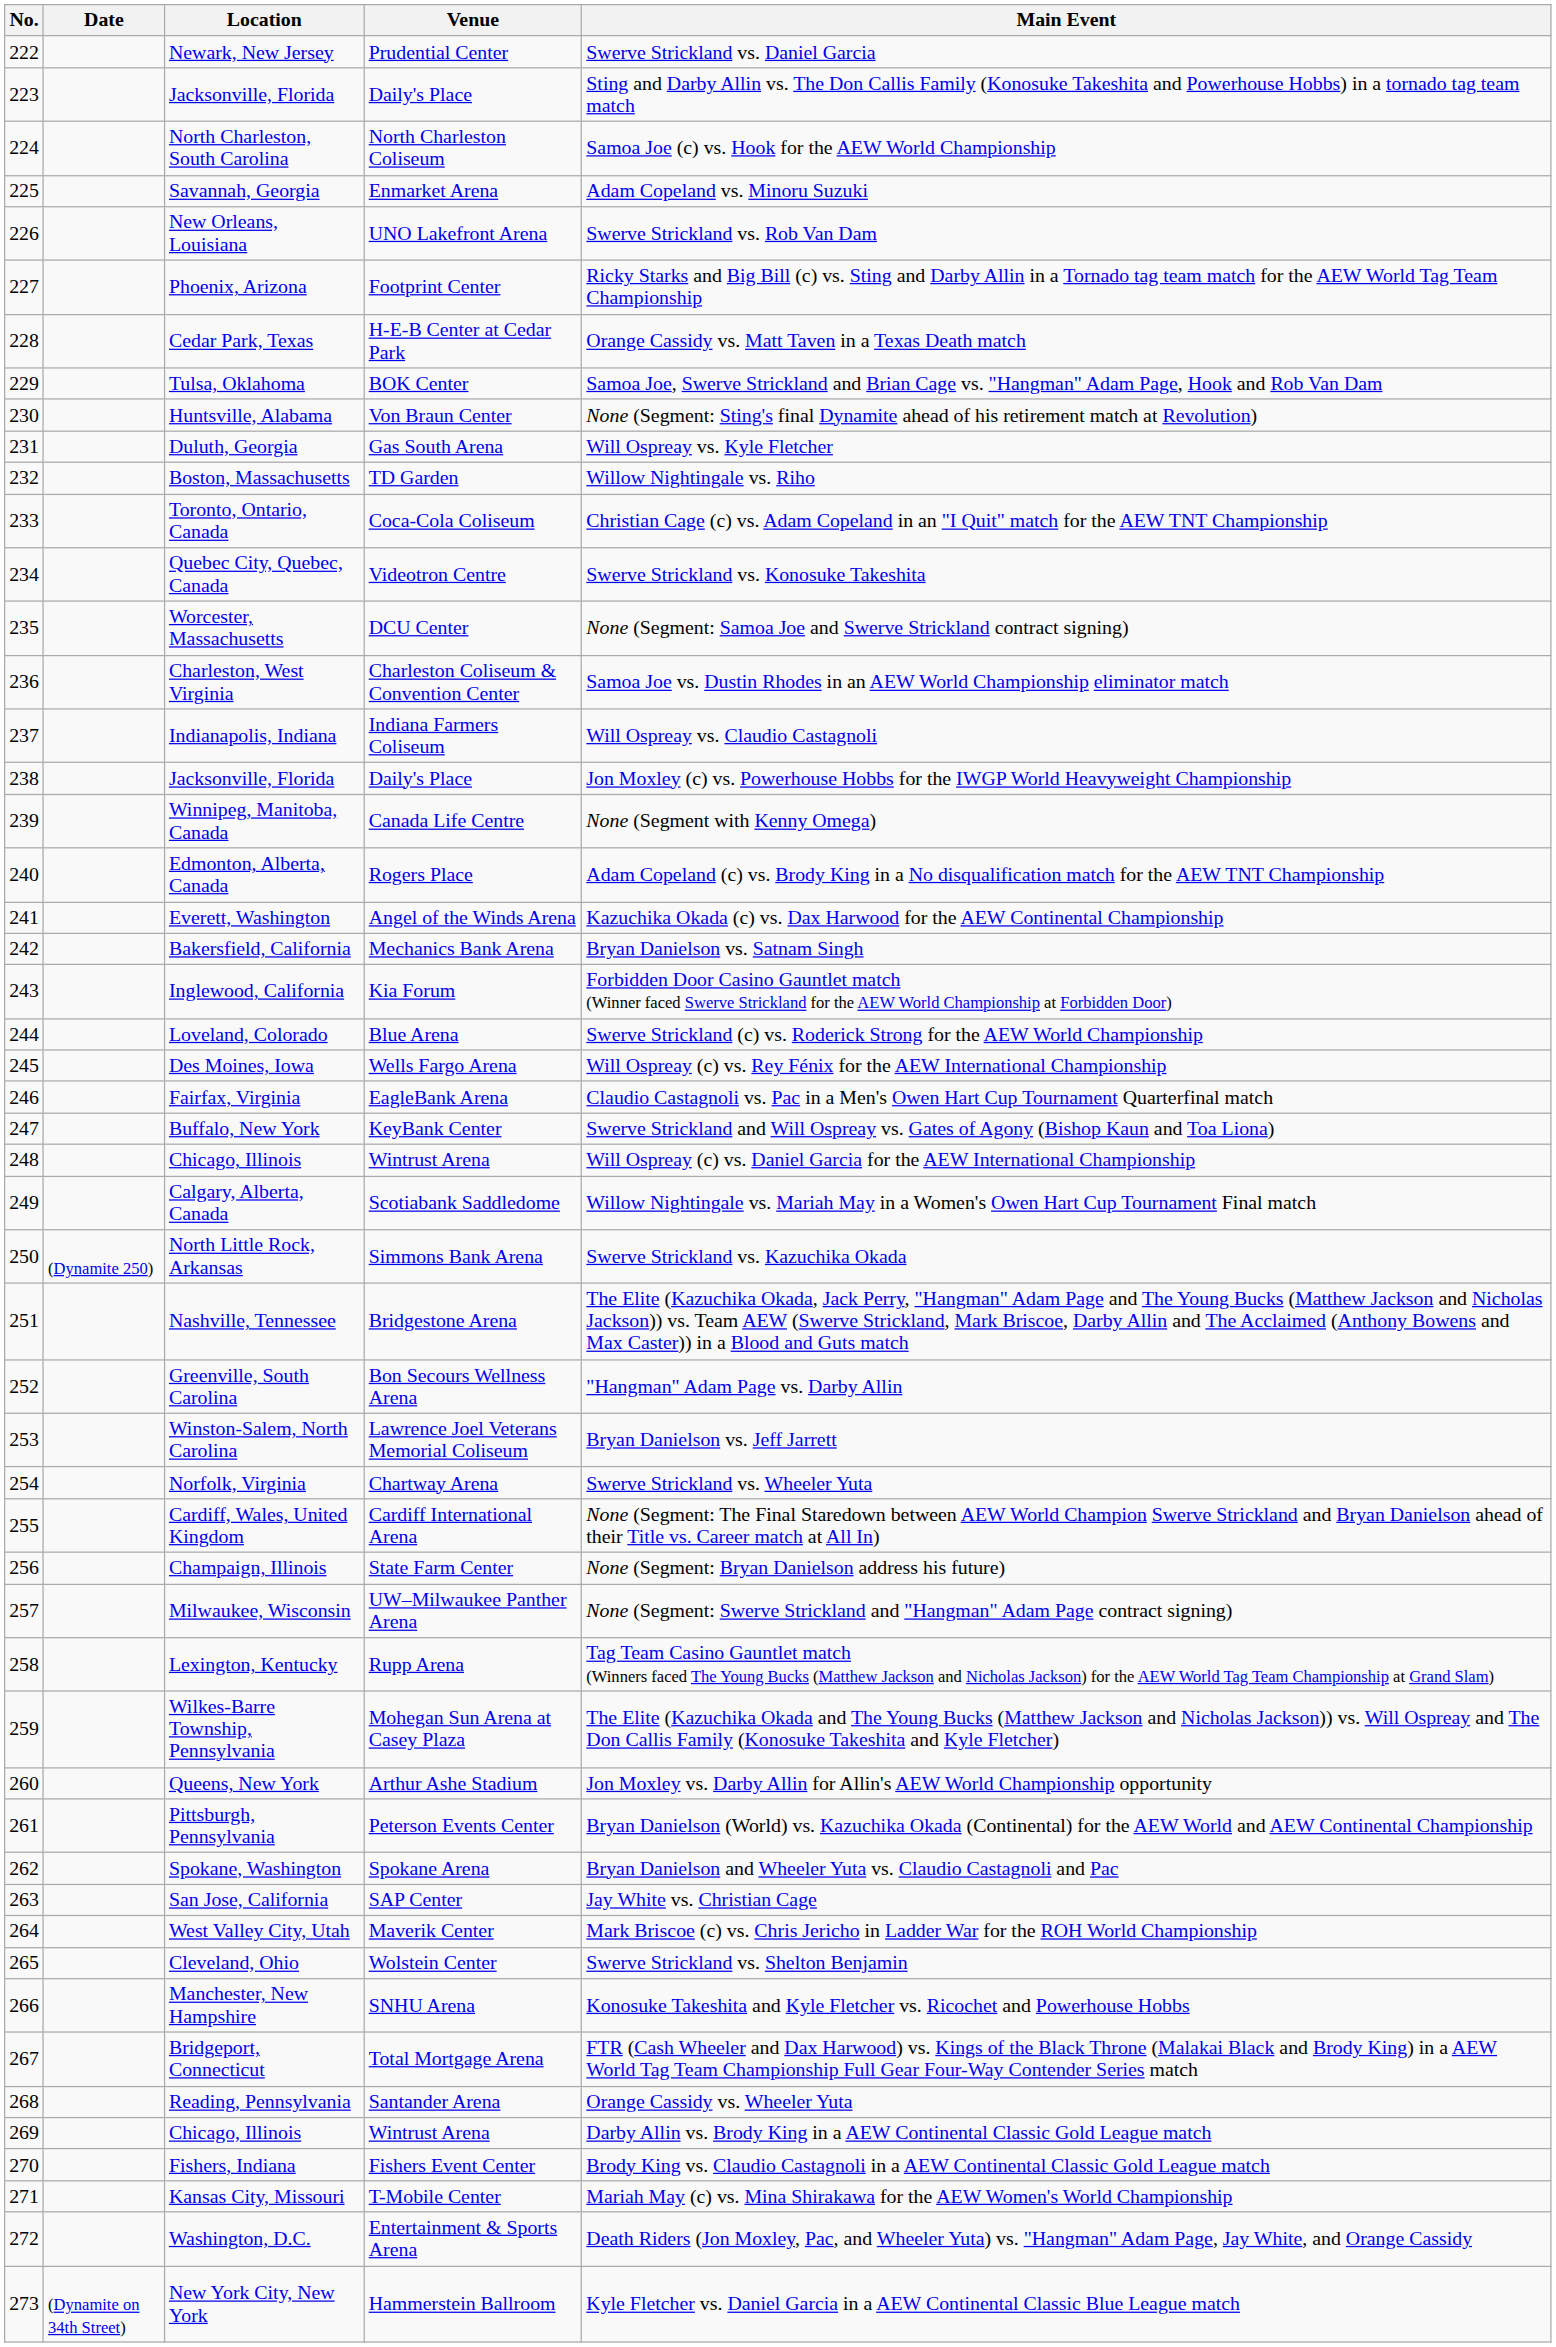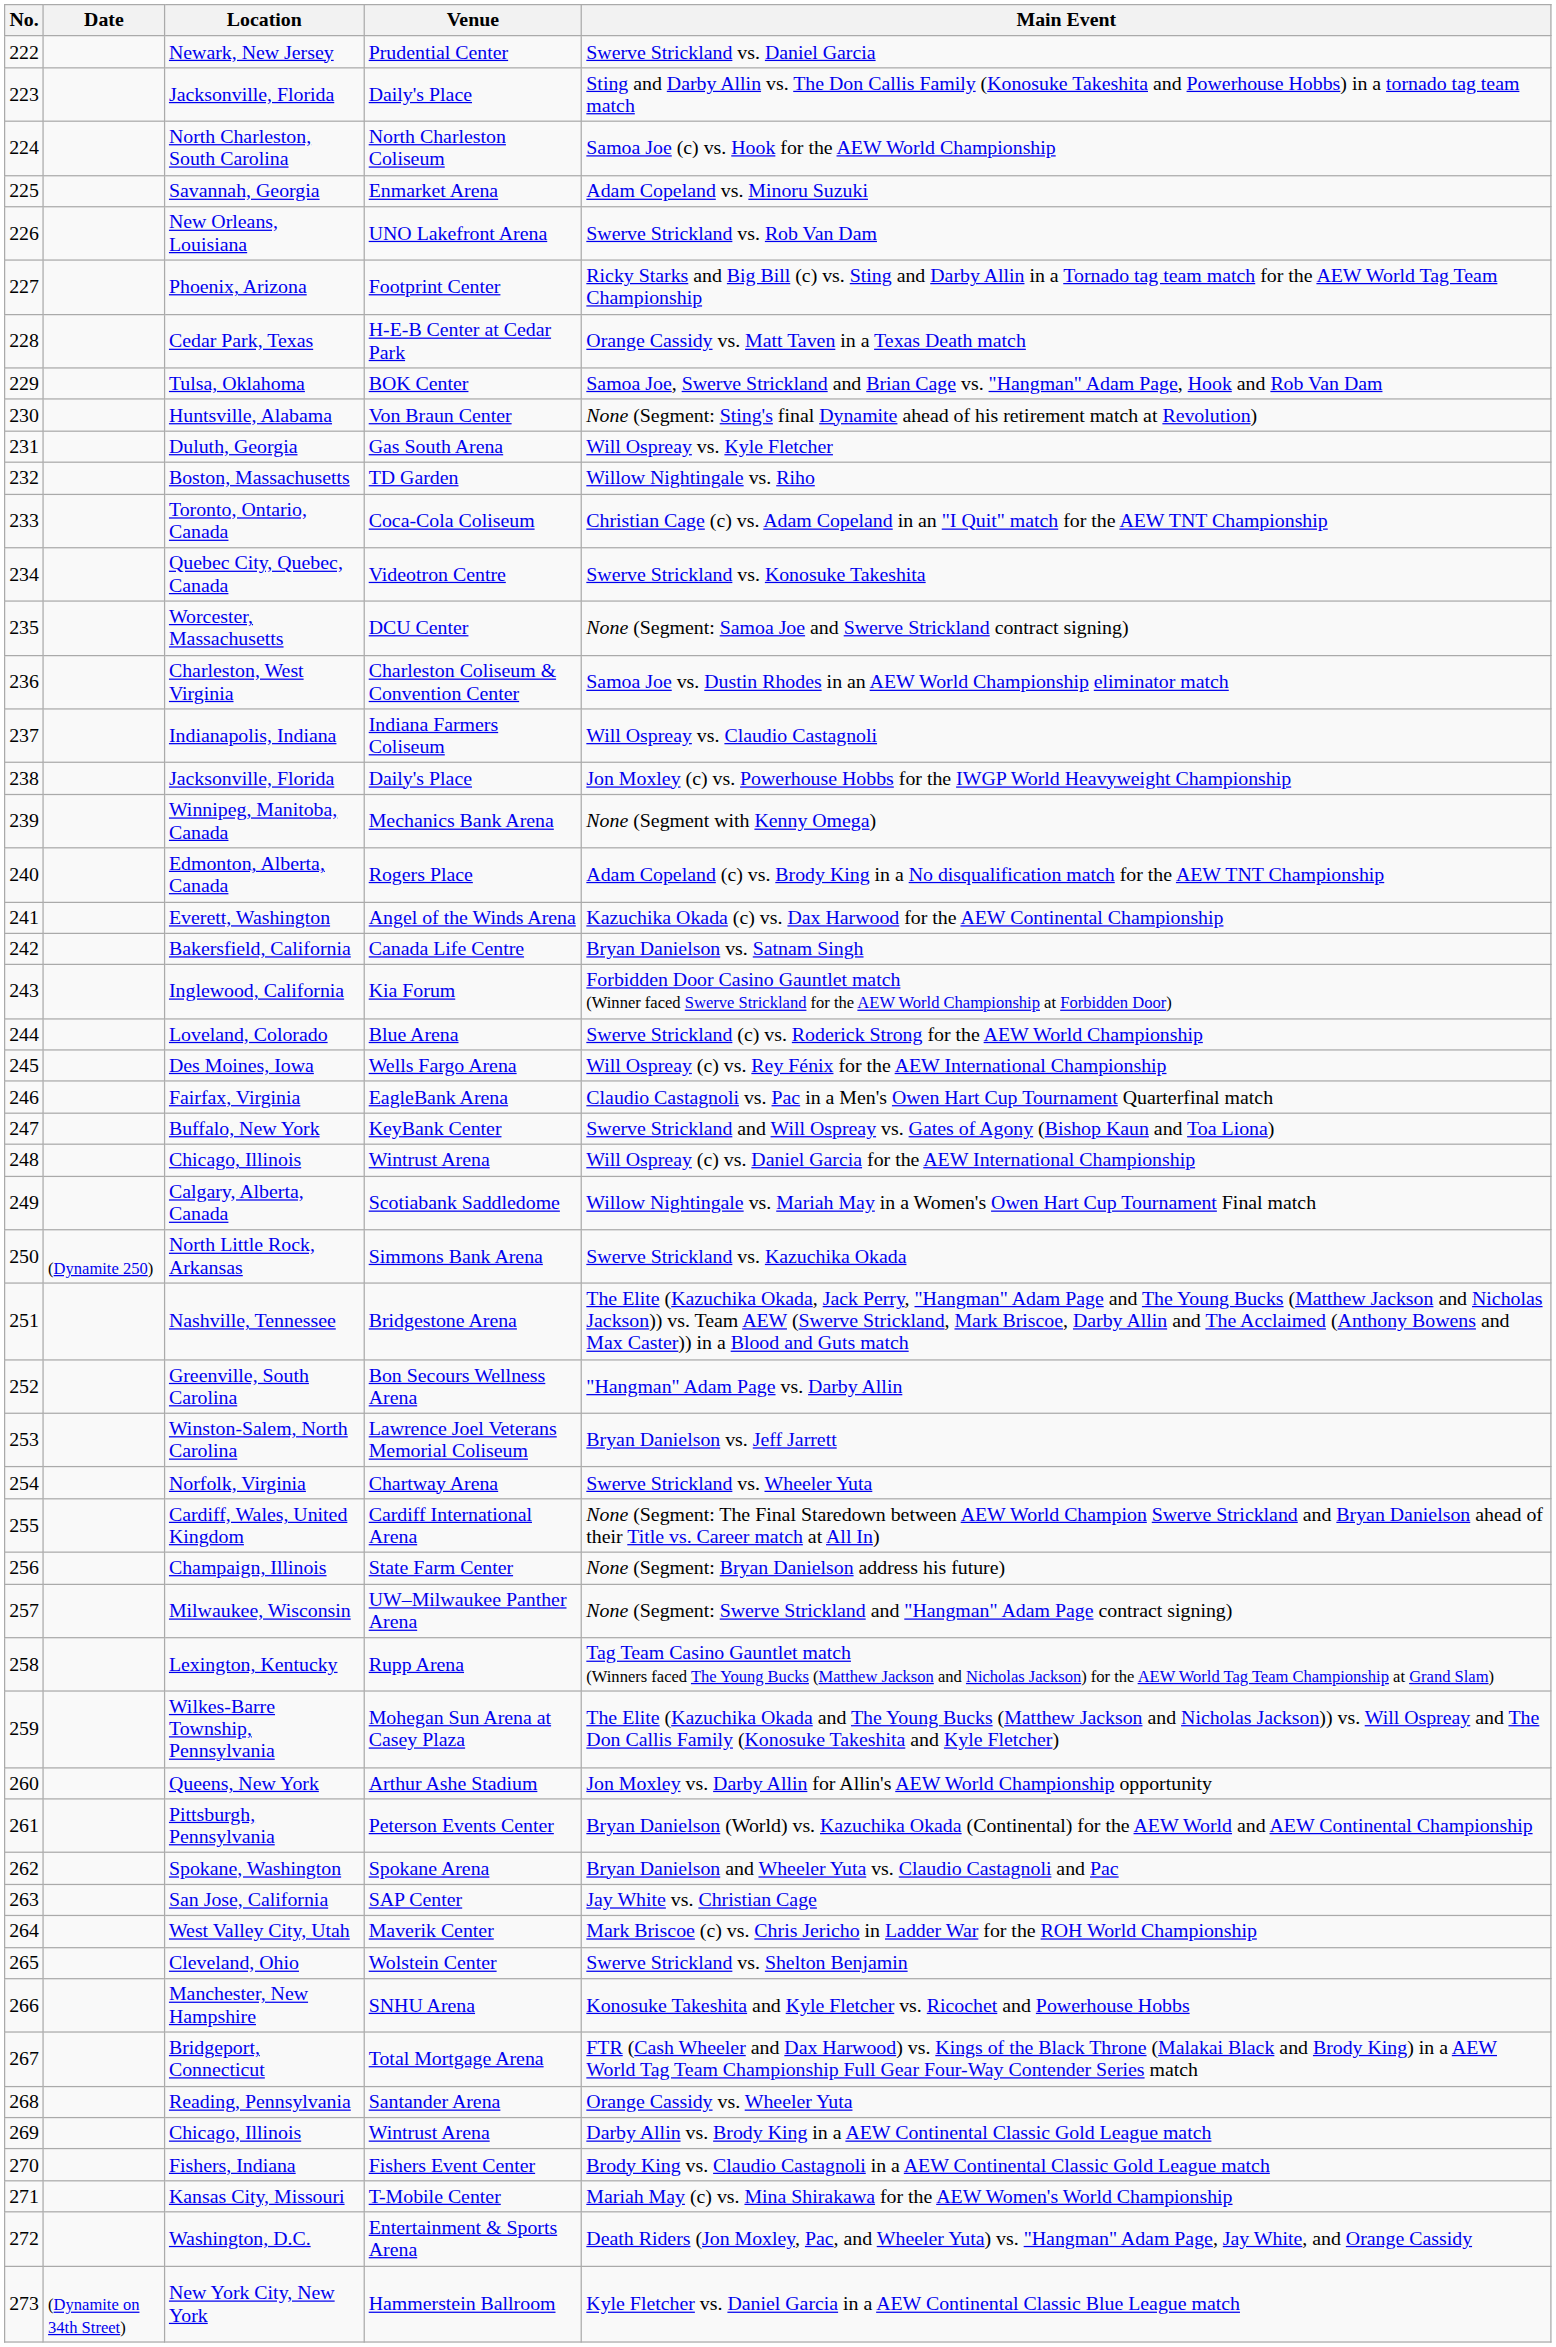Winnipeg, Manitoba, Canada | Venue: Canada Life Centre -> Mechanics Bank Arena
Bakersfield, California | Venue: Mechanics Bank Arena -> Canada Life Centre
